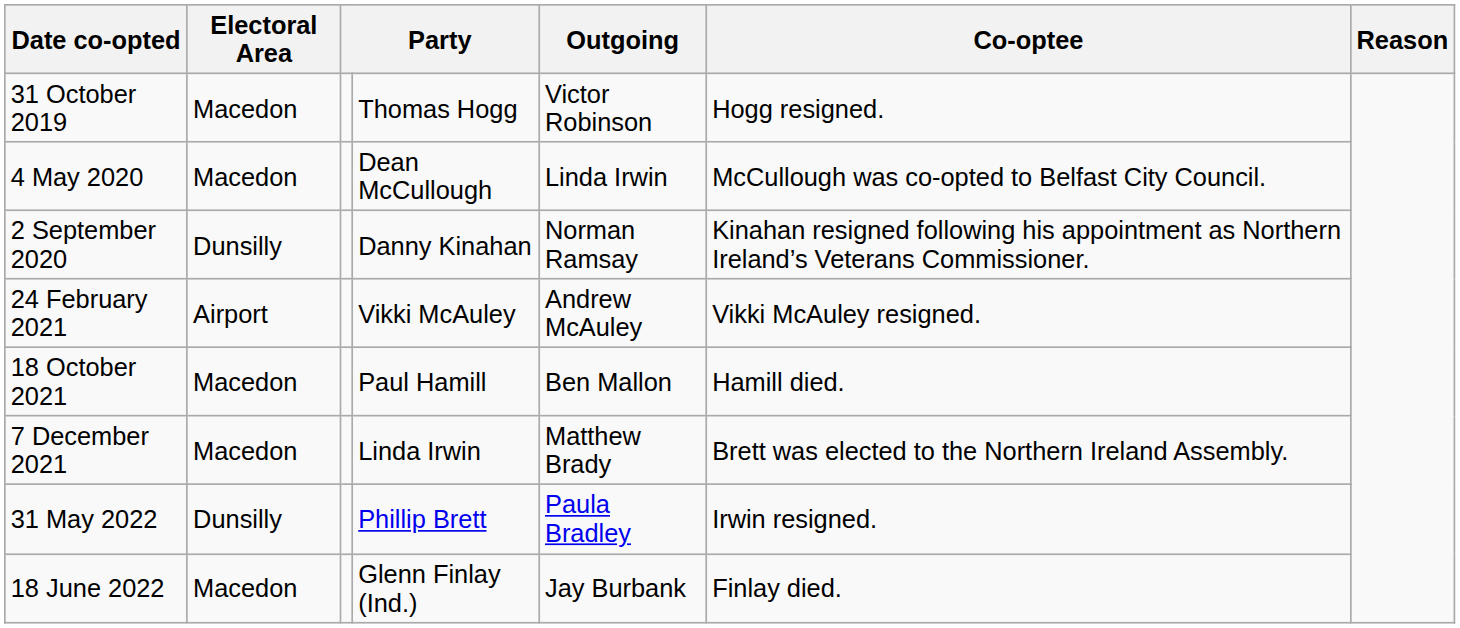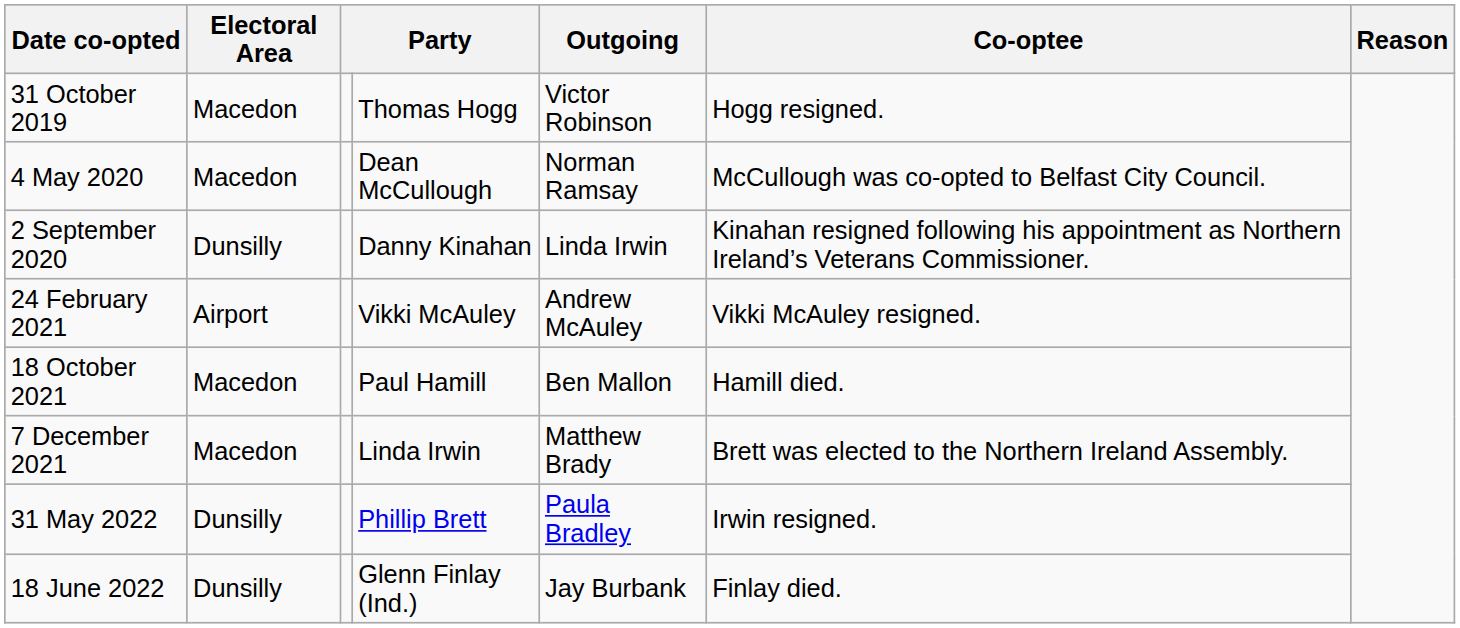4 May 2020 | Outgoing: Linda Irwin -> Norman Ramsay
2 September 2020 | Outgoing: Norman Ramsay -> Linda Irwin
18 June 2022 | Electoral Area: Macedon -> Dunsilly
